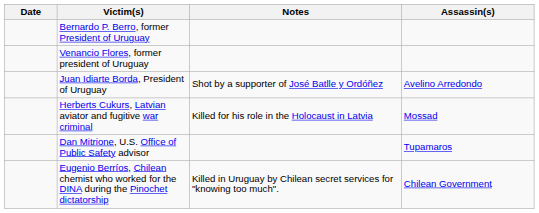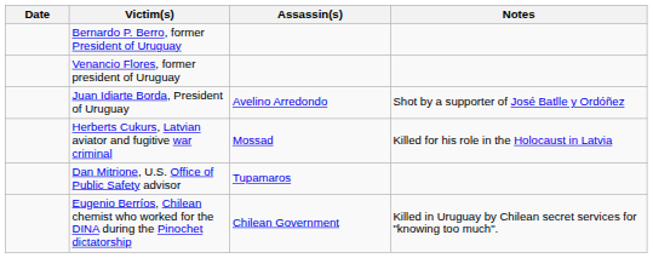columns swapped: Assassin(s) <-> Notes
